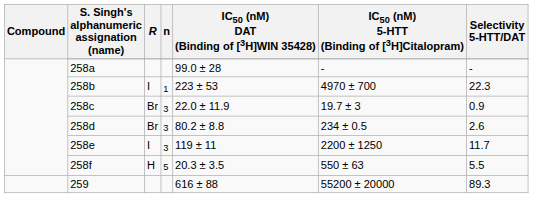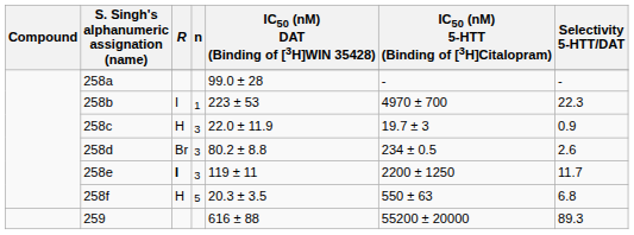258c | R: Br -> H
258e | R: normal -> bold
258f | Selectivity 5-HTT/DAT: 5.5 -> 6.8
